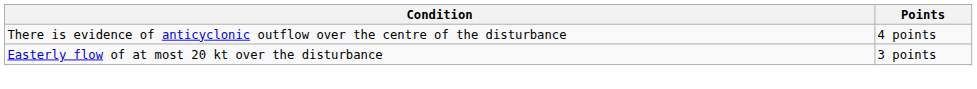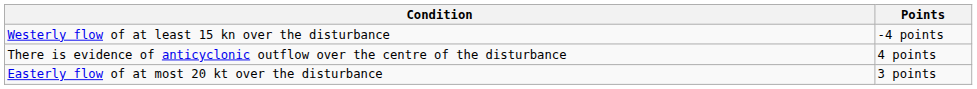+ row: Westerly flow of at least 15 kn over the disturbance | -4 points
